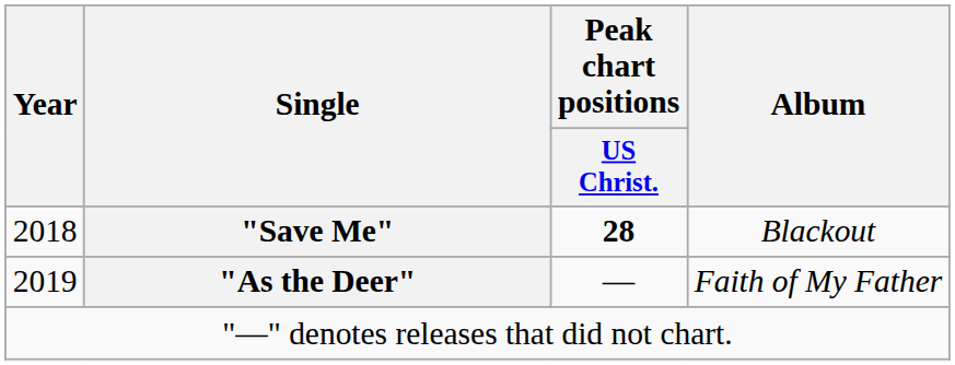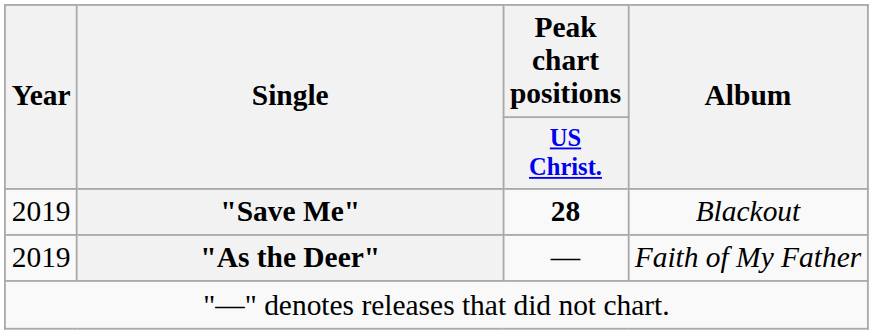"Save Me" | Year: 2018 -> 2019
